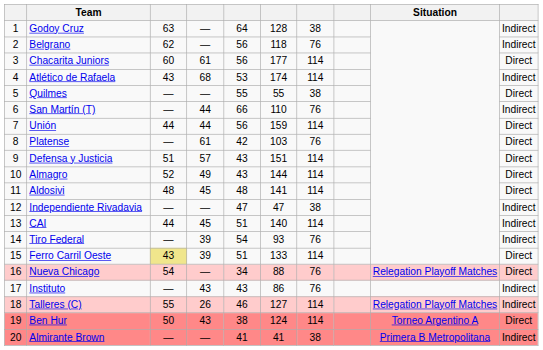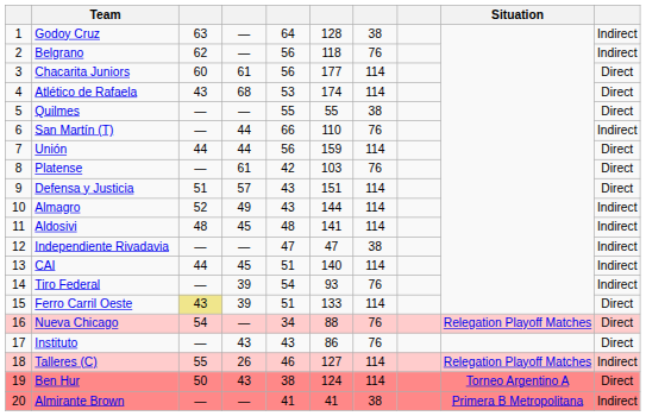Atlético de Rafaela | column 10: Indirect -> Direct
Almagro | column 10: Direct -> Indirect
Aldosivi | column 10: Direct -> Indirect
Instituto | column 10: Indirect -> Direct
